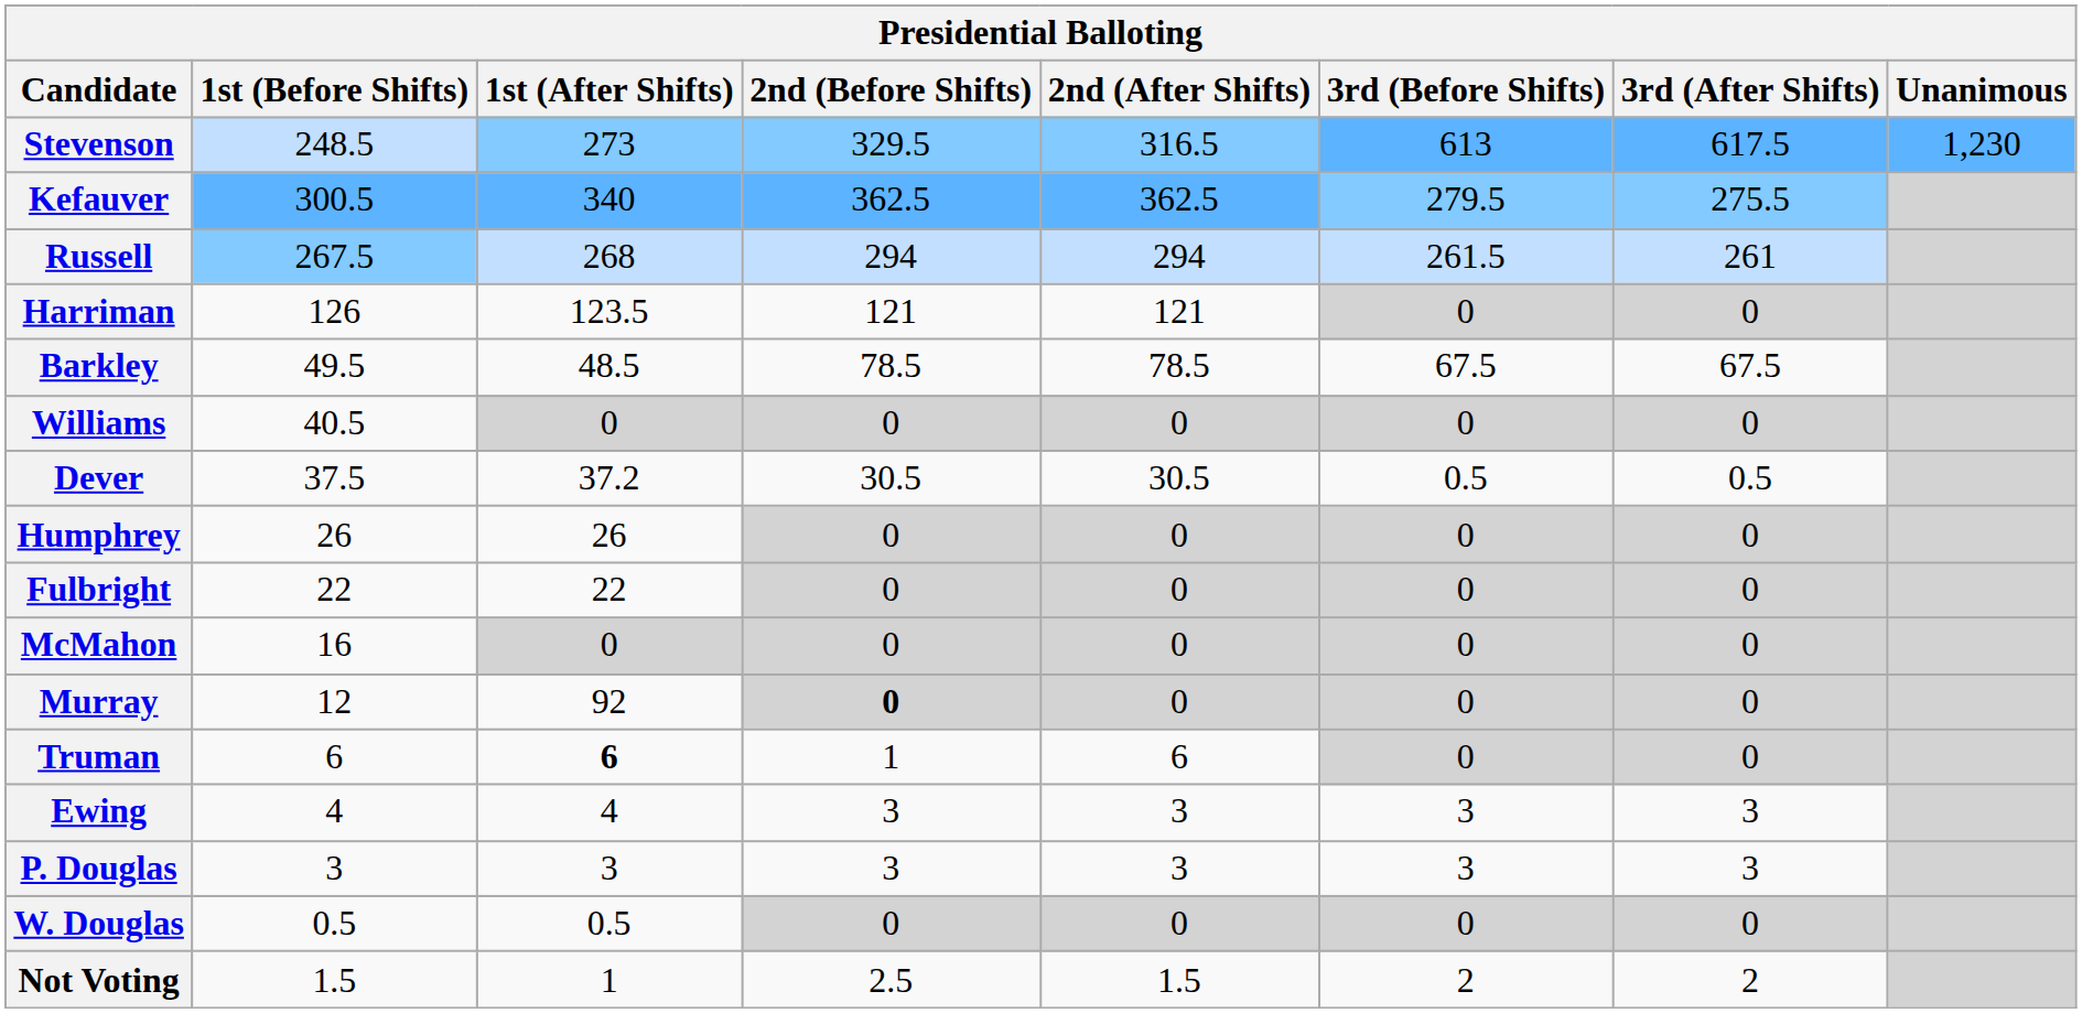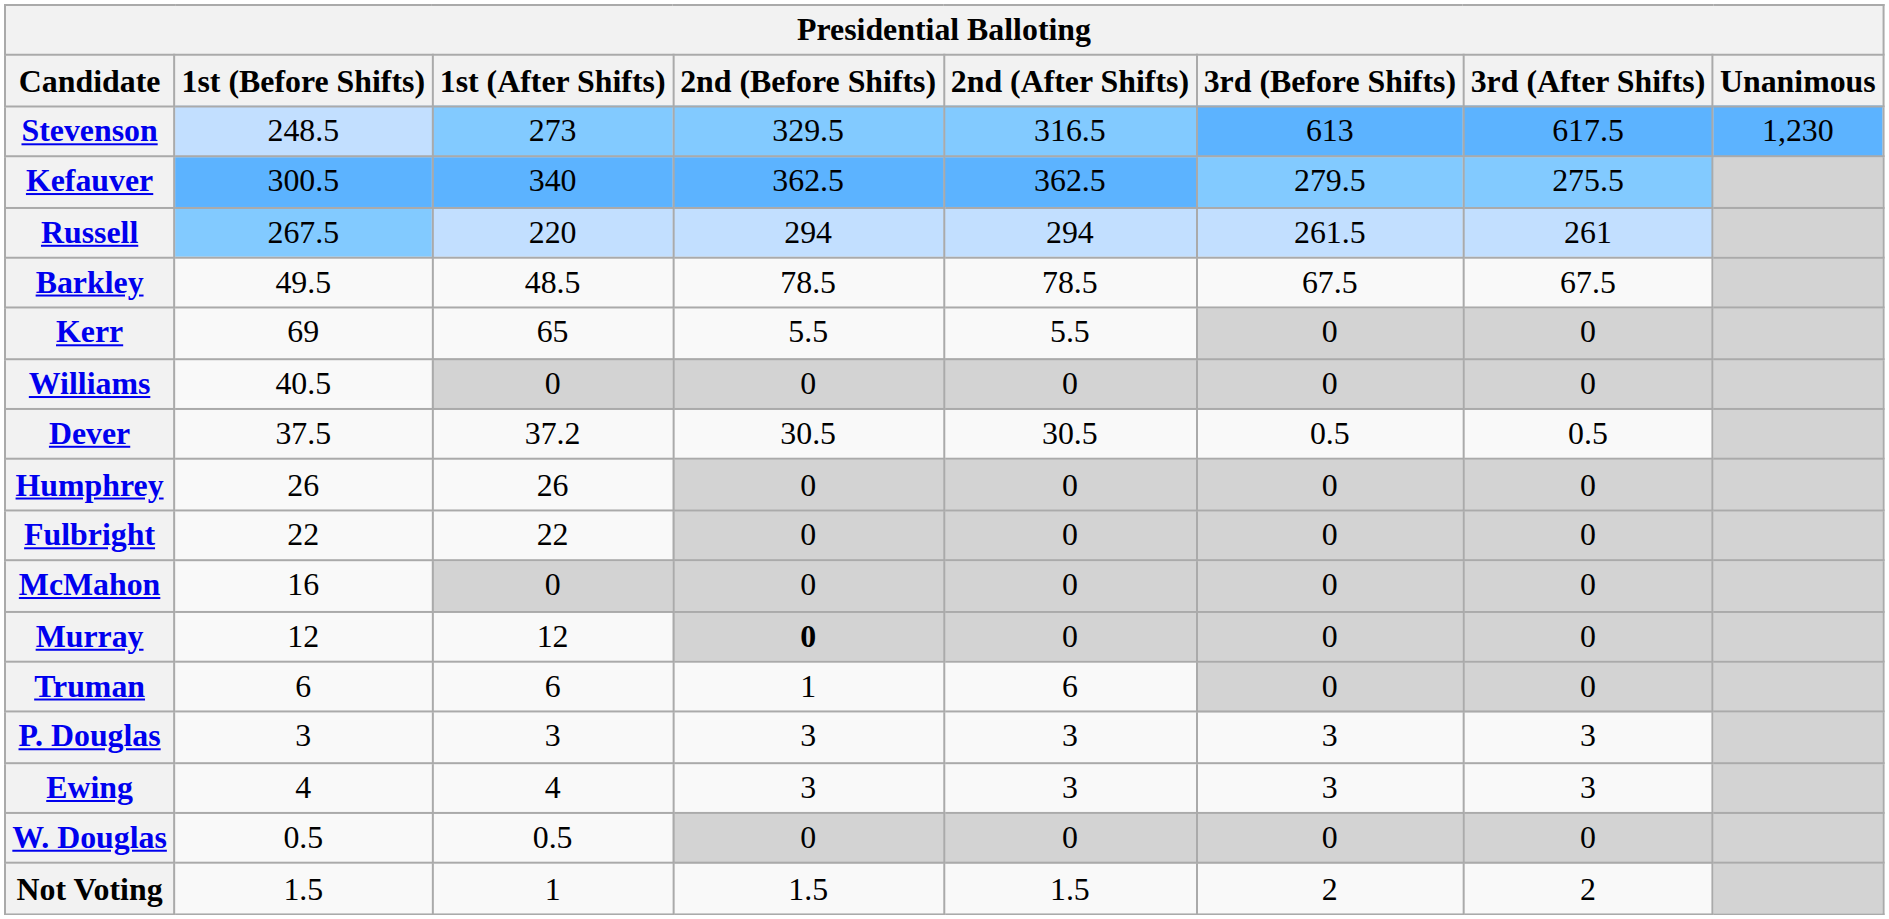Russell | 1st (After Shifts): 268 -> 220
- row: Harriman | 126 | 123.5 | 121 | 121 | 0 | 0
+ row: Kerr | 69 | 65 | 5.5 | 5.5 | 0 | 0
Murray | 1st (After Shifts): 92 -> 12
Truman | 1st (After Shifts): bold -> normal
rows swapped: Ewing <-> P. Douglas
Not Voting | 2nd (Before Shifts): 2.5 -> 1.5
